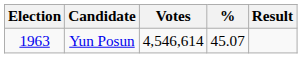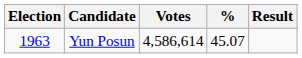Yun Posun | Votes: 4,546,614 -> 4,586,614
